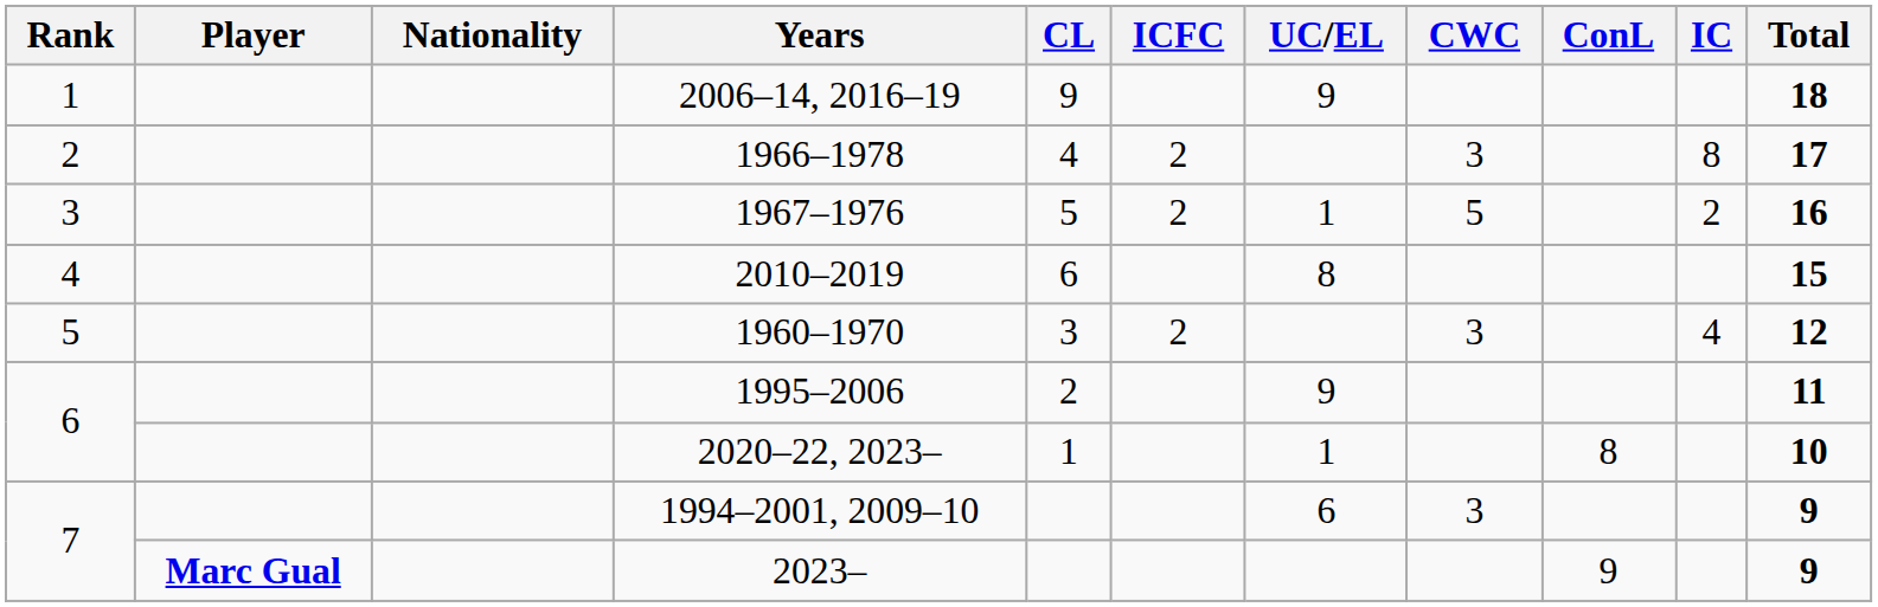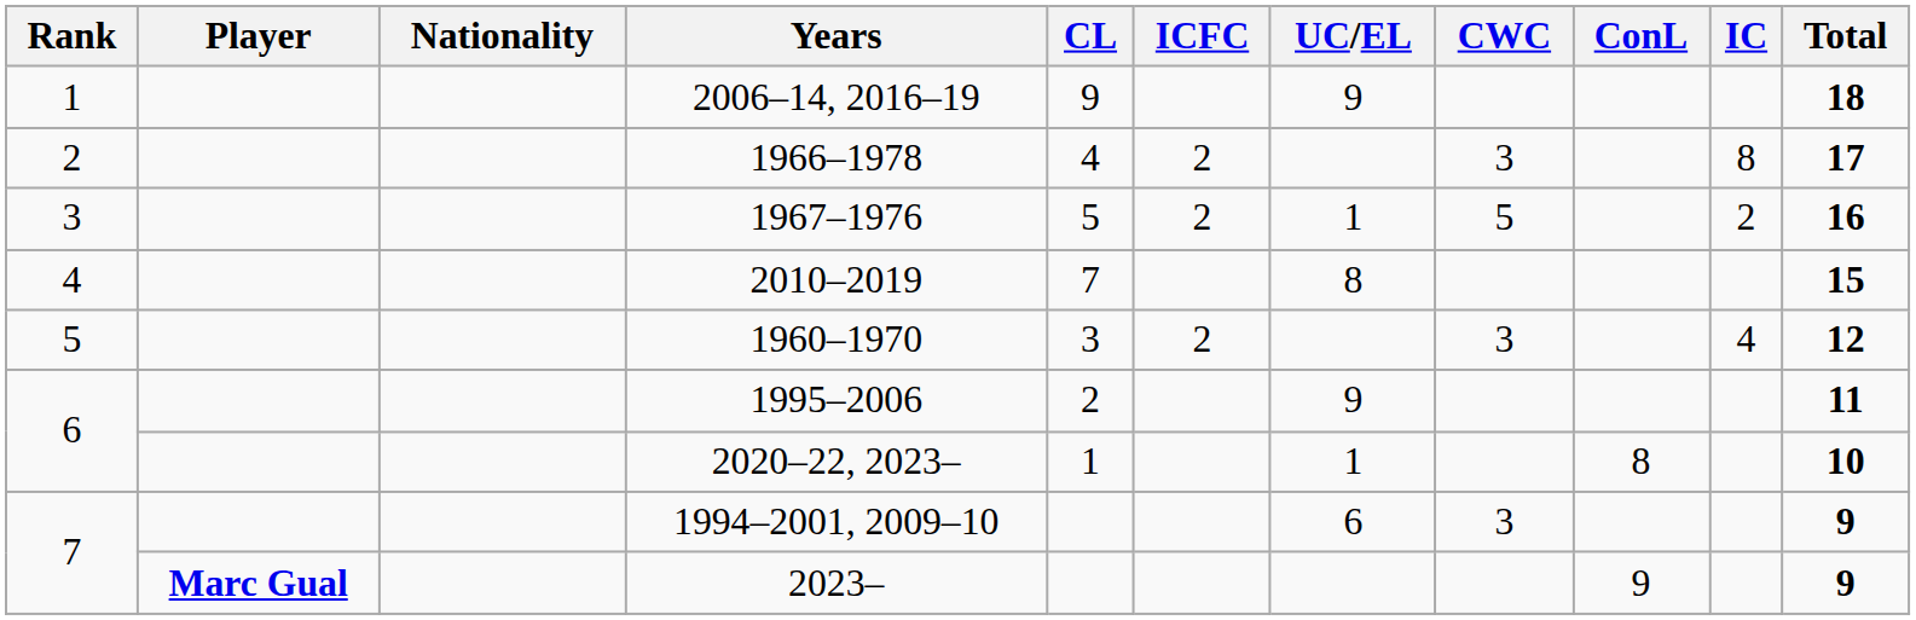2010–2019 | CL: 6 -> 7
